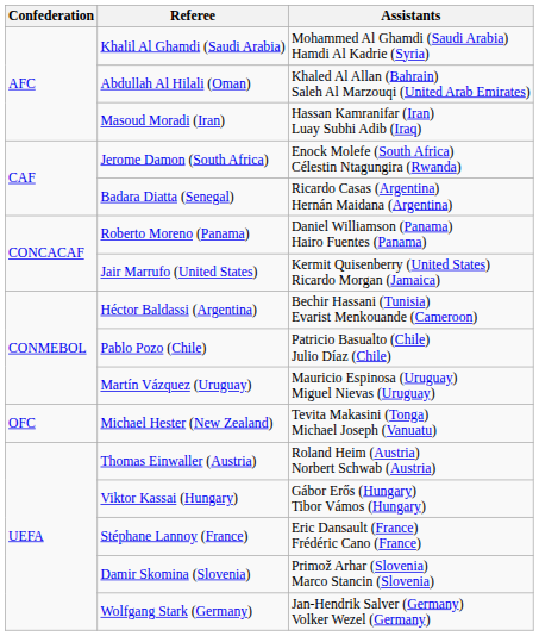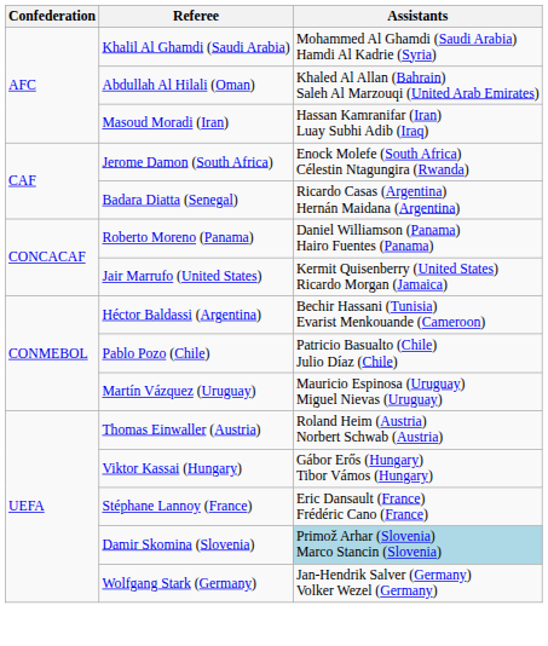- row: OFC | Michael Hester (New Zealand) | Tevita Makasini (Tonga) Michael Joseph (Vanuatu)
Damir Skomina (Slovenia) | Assistants: no background -> lightblue background
